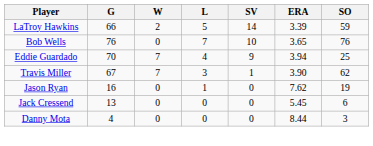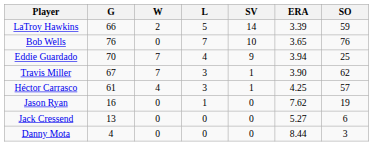+ row: Héctor Carrasco | 61 | 4 | 3 | 1 | 4.25 | 57
Jack Cressend | ERA: 5.45 -> 5.27
